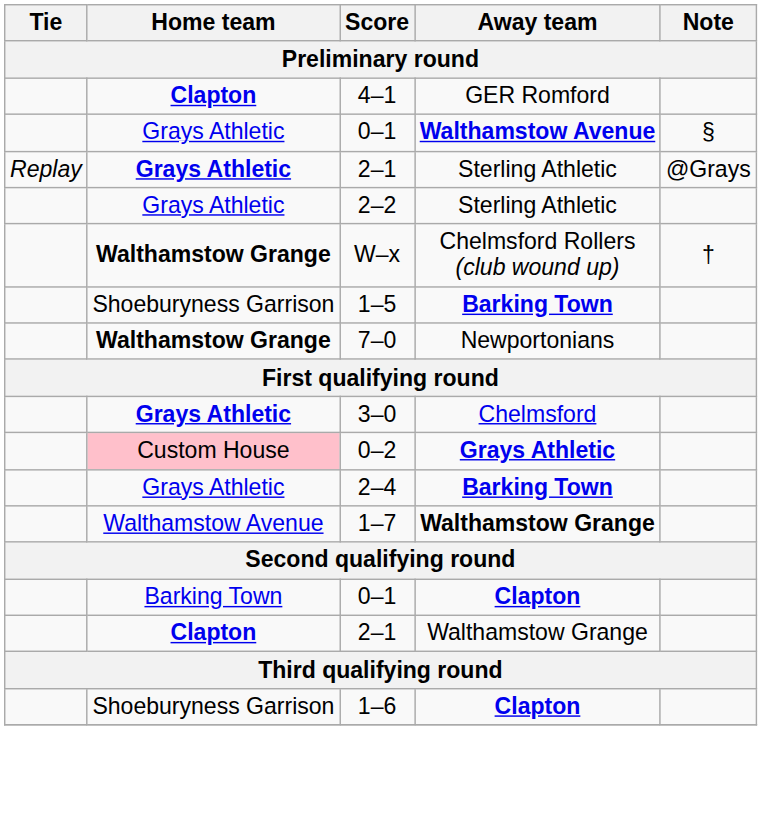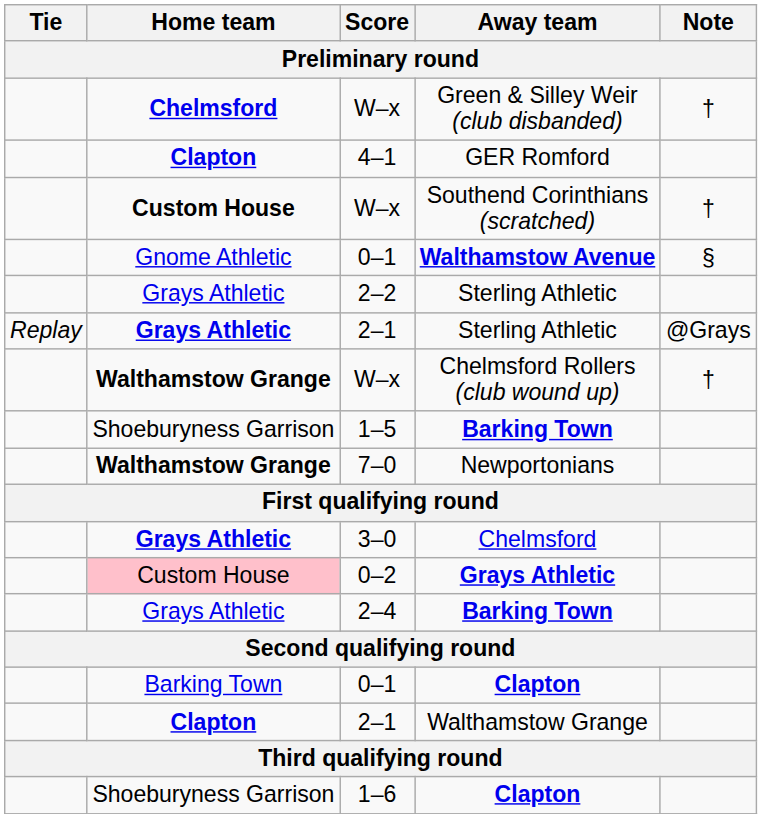+ row: Chelmsford | W–x | Green & Silley Weir (club disbanded) | †
+ row: Custom House | W–x | Southend Corinthians (scratched) | †
0–1 / Walthamstow Avenue | Home team: Grays Athletic -> Gnome Athletic
rows swapped: 2–2 <-> 2–1 / Sterling Athletic
- row: Walthamstow Avenue | 1–7 | Walthamstow Grange
